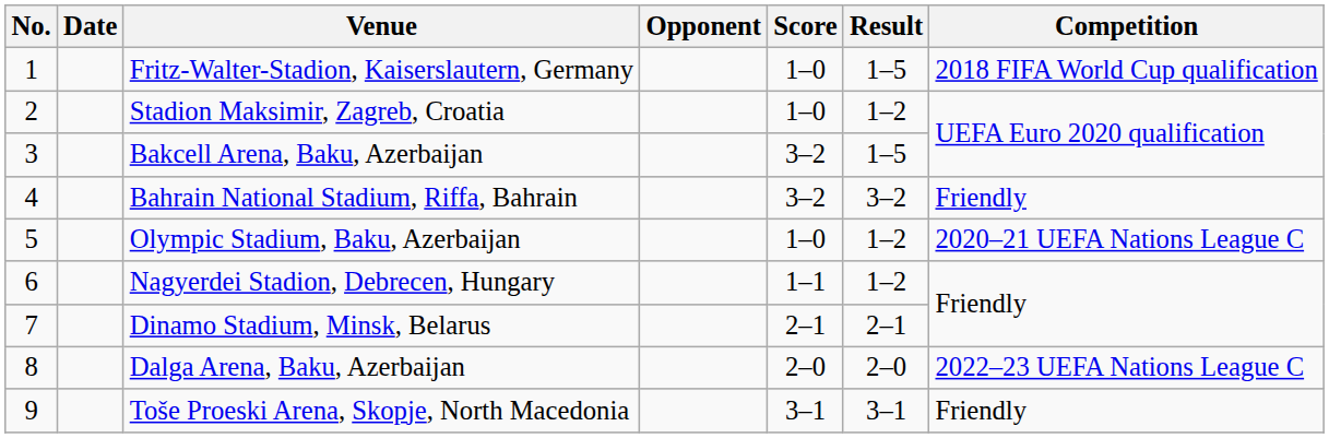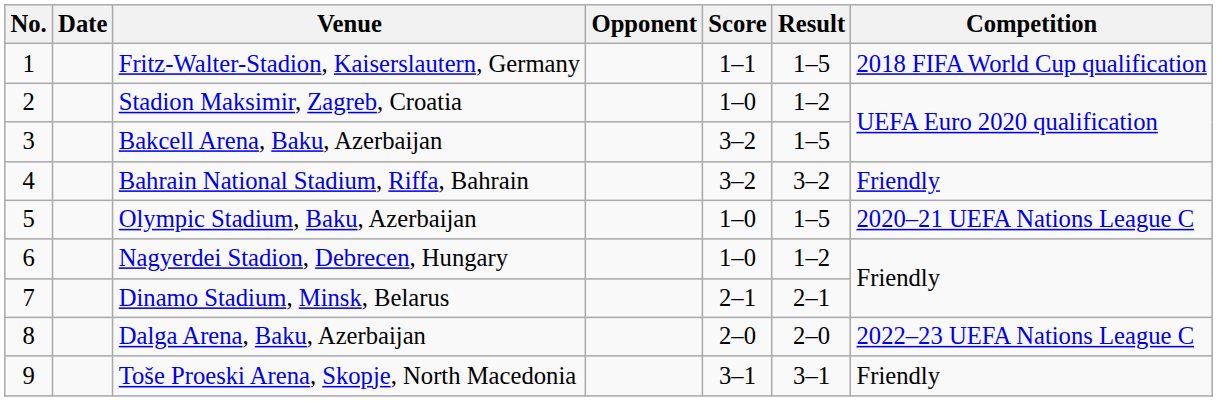Fritz-Walter-Stadion, Kaiserslautern, Germany | Score: 1–0 -> 1–1
Olympic Stadium, Baku, Azerbaijan | Result: 1–2 -> 1–5
Nagyerdei Stadion, Debrecen, Hungary | Score: 1–1 -> 1–0
